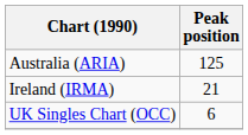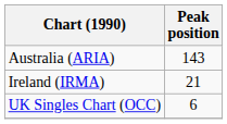Australia (ARIA) | Peak position: 125 -> 143
